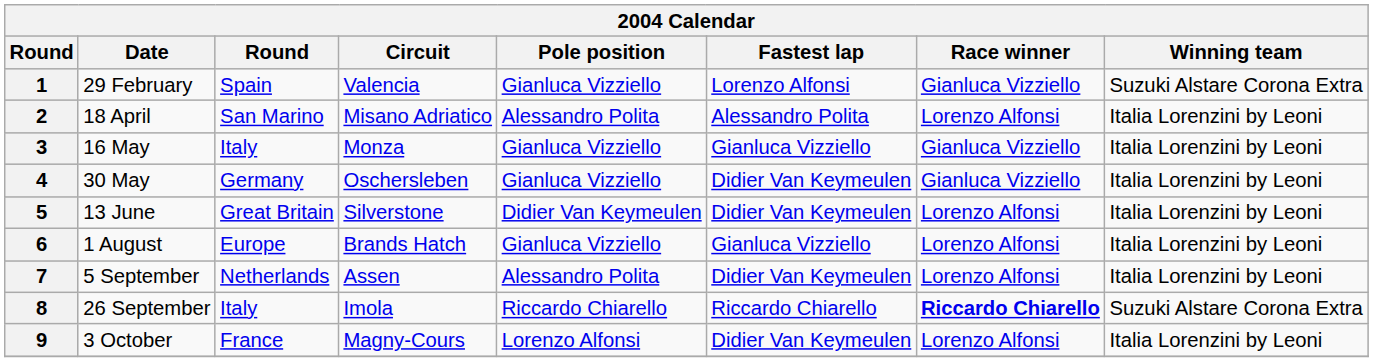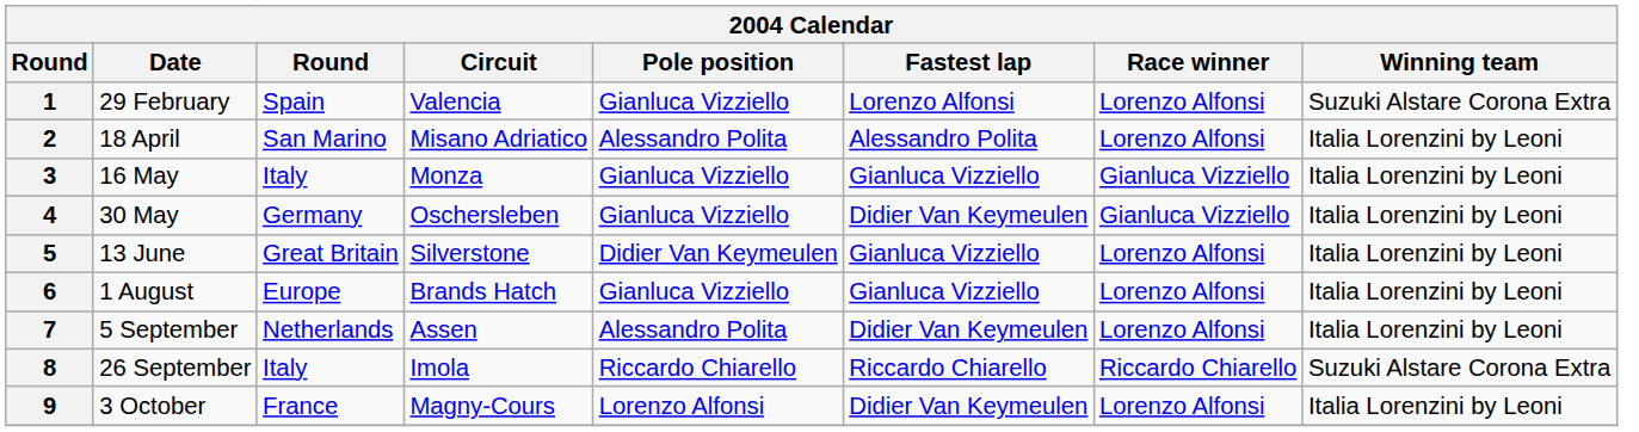1 | Race winner: Gianluca Vizziello -> Lorenzo Alfonsi
5 | Fastest lap: Didier Van Keymeulen -> Gianluca Vizziello
8 | Race winner: bold -> normal
